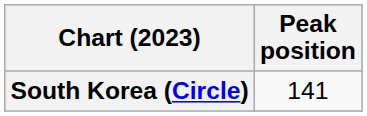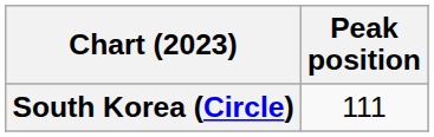South Korea (Circle) | Peak position: 141 -> 111
